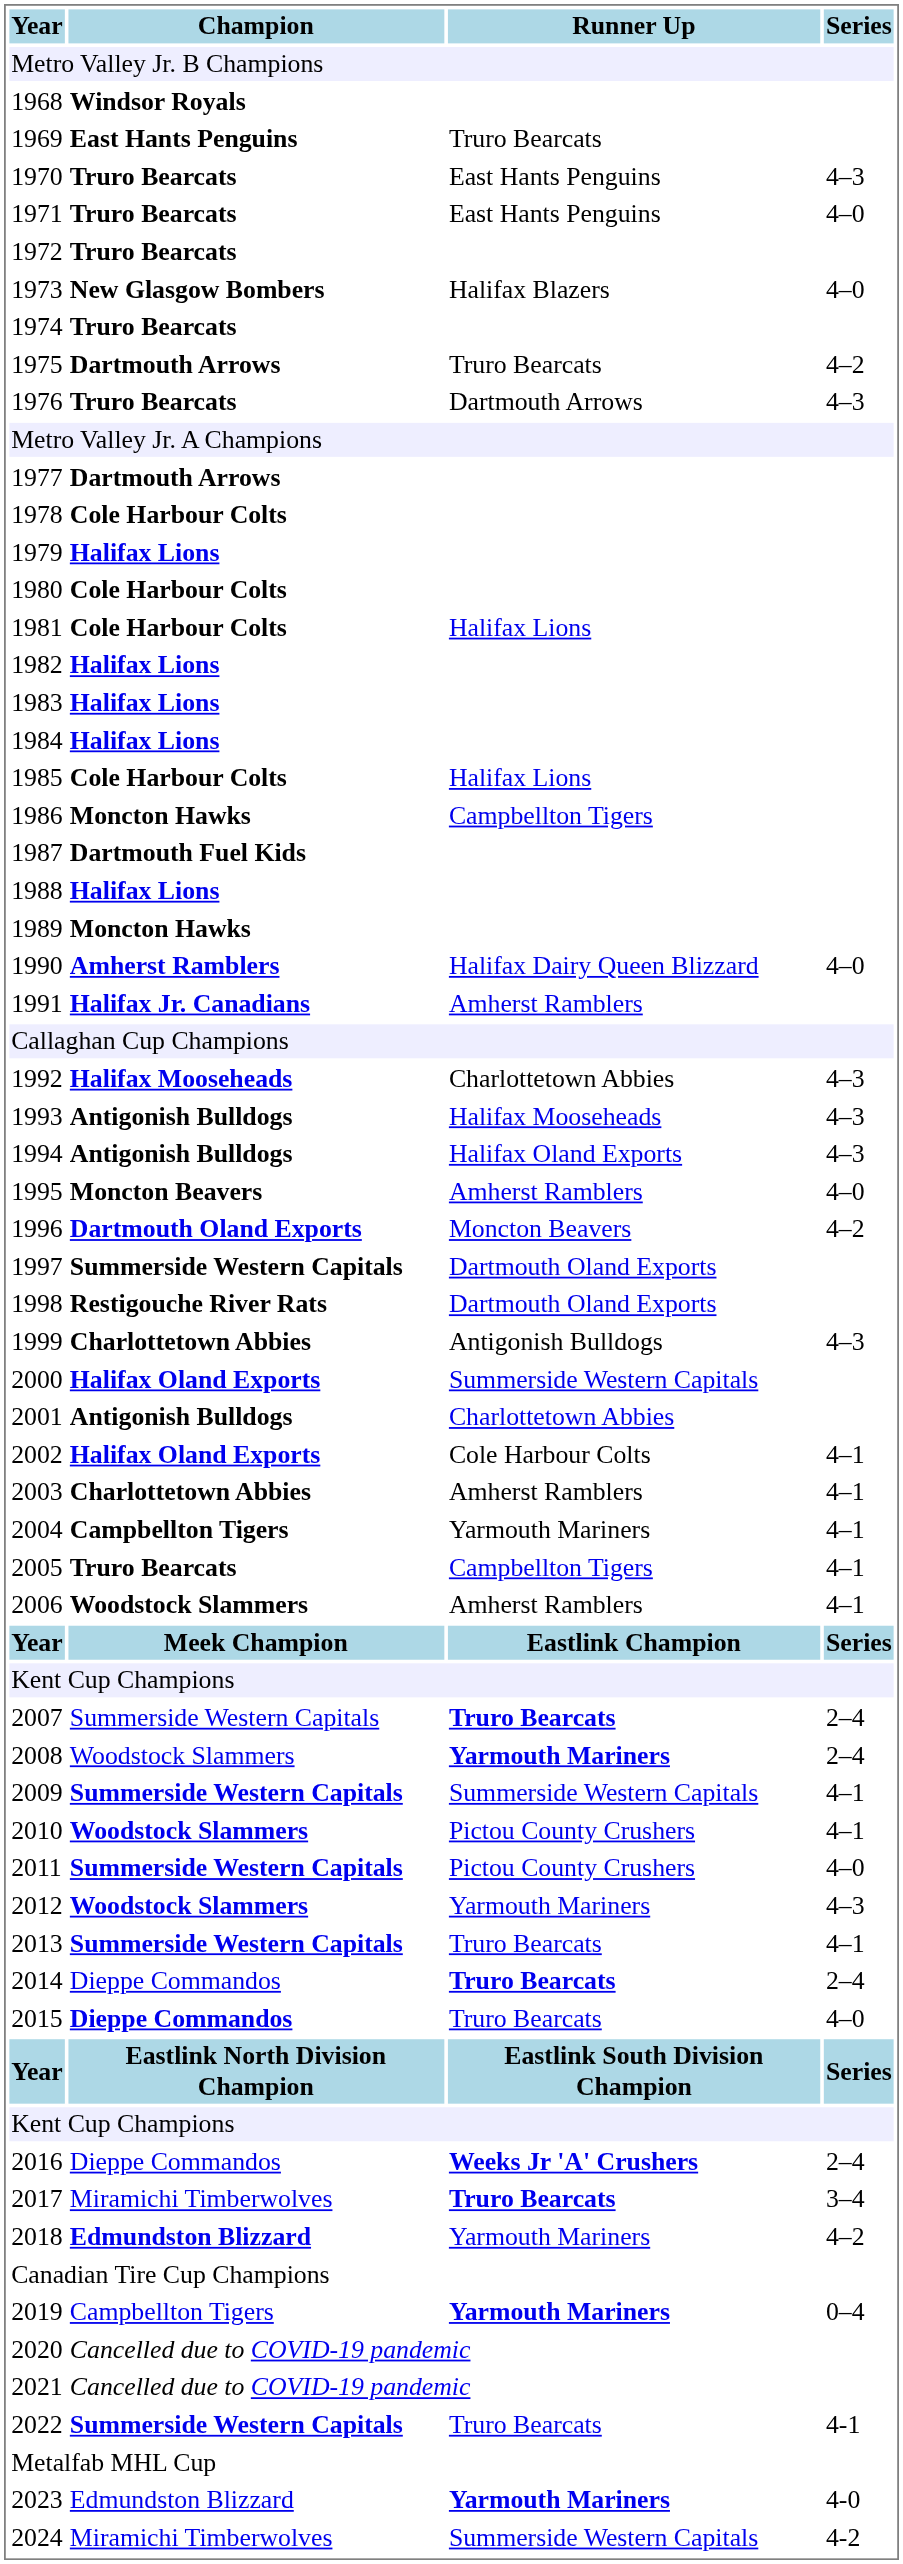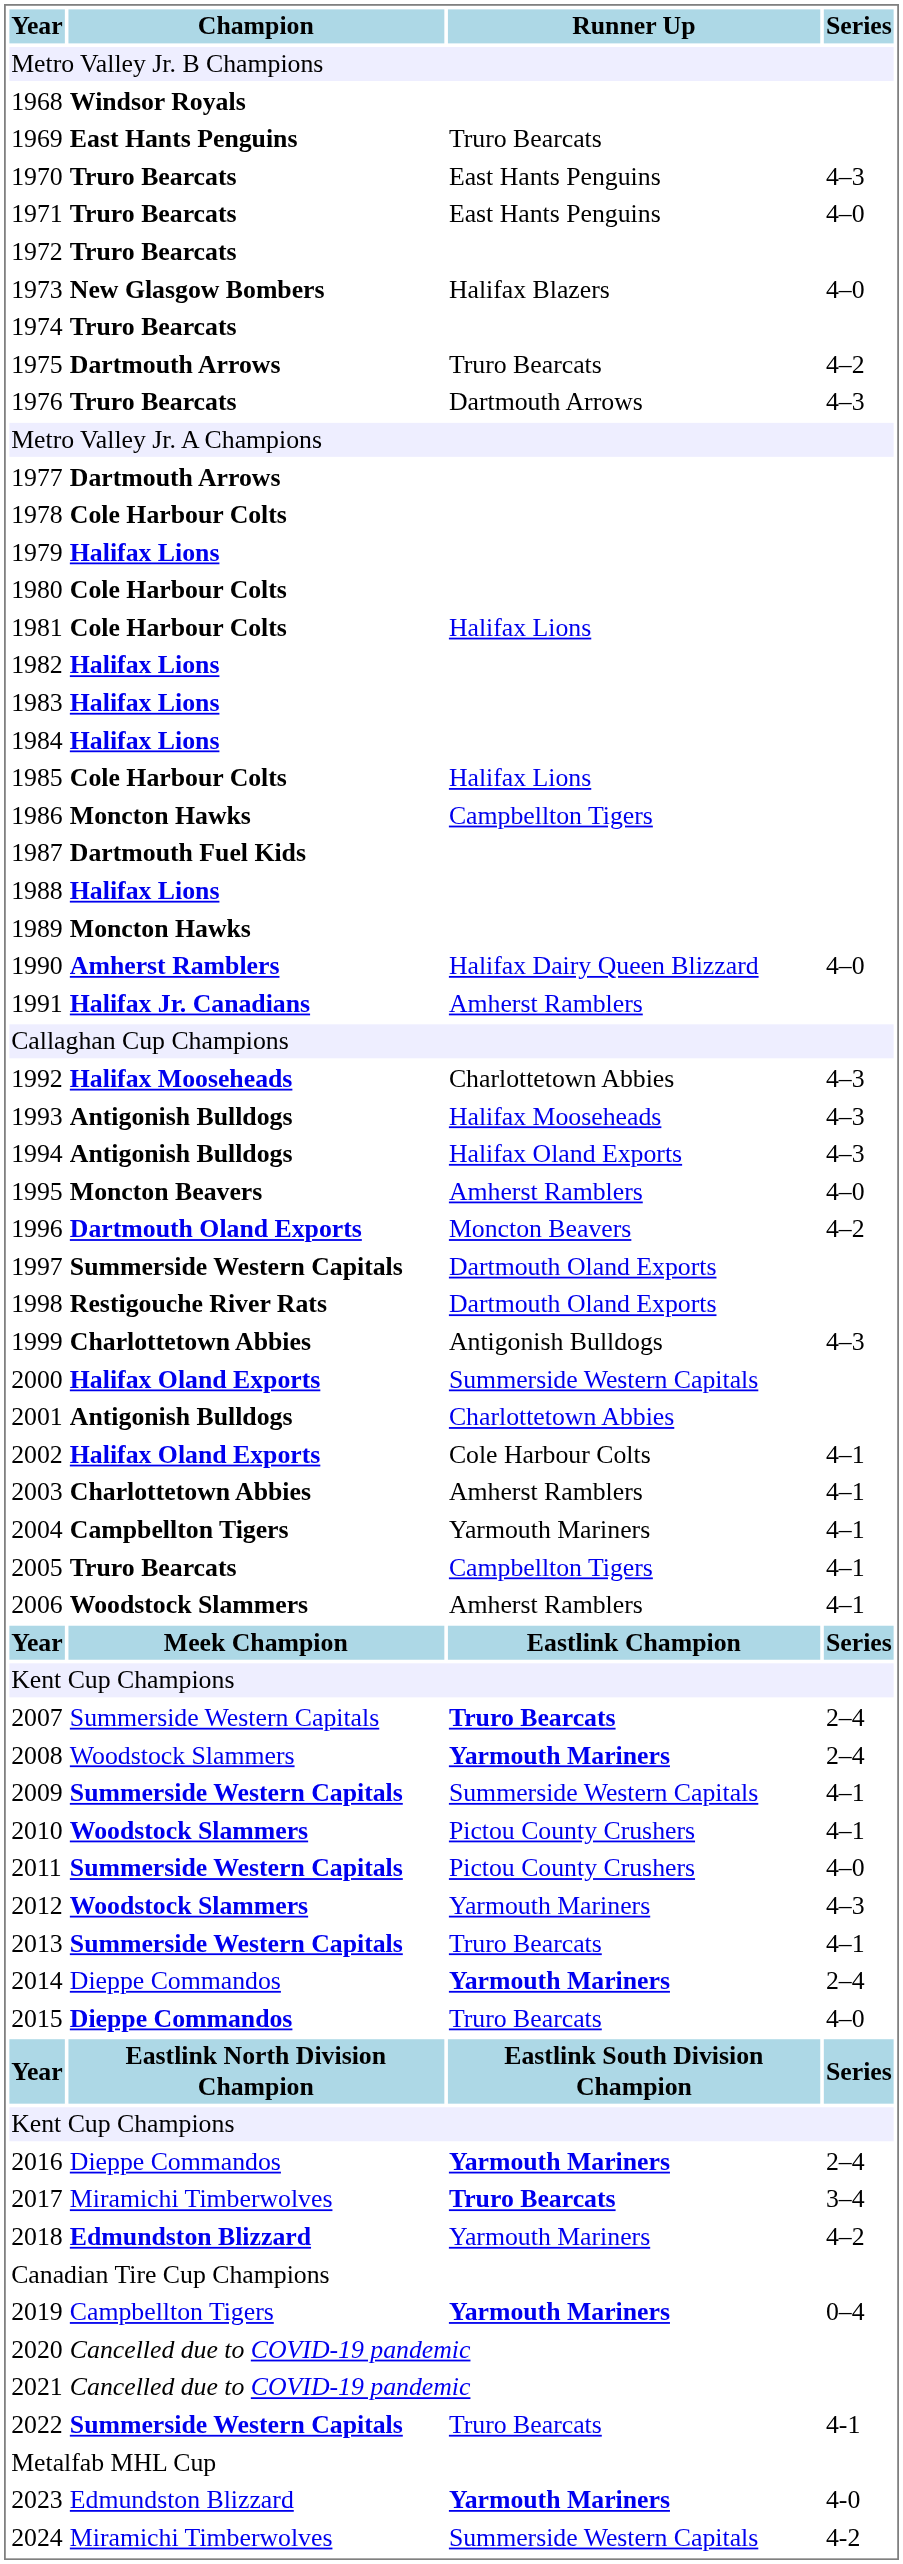2014 | Runner Up: Truro Bearcats -> Yarmouth Mariners
2016 | Runner Up: Weeks Jr 'A' Crushers -> Yarmouth Mariners
